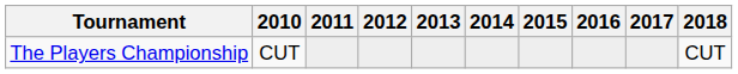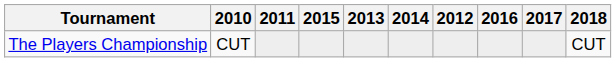columns swapped: 2012 <-> 2015
